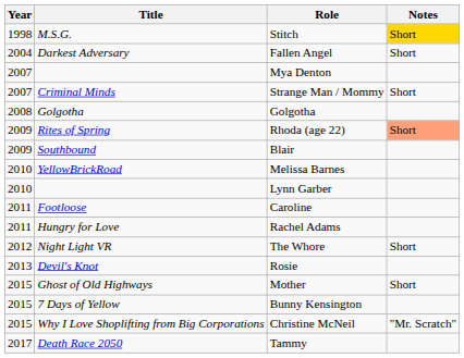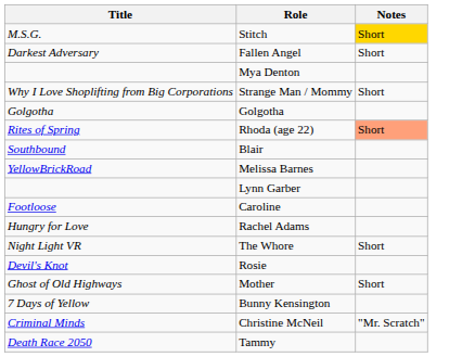- column: Year | 1998 | 2004 | 2007 | 2007 | 2008 | 2009 | 2009 | 2010 | 2010 | 2011 | 2011 | 2012 | 2013 | 2015 | 2015 | 2015 | 2017
Strange Man / Mommy | Title: Criminal Minds -> Why I Love Shoplifting from Big Corporations
Christine McNeil | Title: Why I Love Shoplifting from Big Corporations -> Criminal Minds
